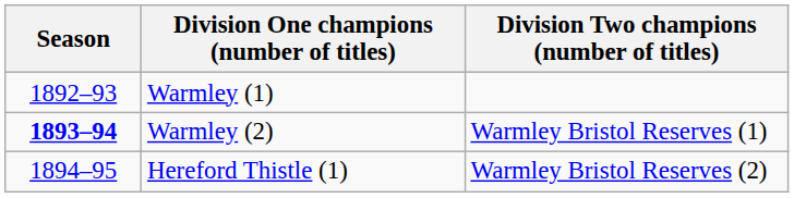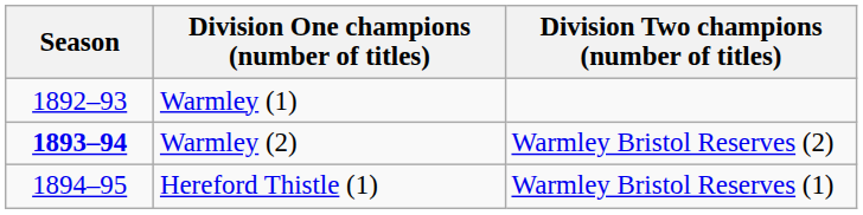Warmley (2) | Division Two champions (number of titles): Warmley Bristol Reserves (1) -> Warmley Bristol Reserves (2)
Hereford Thistle (1) | Division Two champions (number of titles): Warmley Bristol Reserves (2) -> Warmley Bristol Reserves (1)
